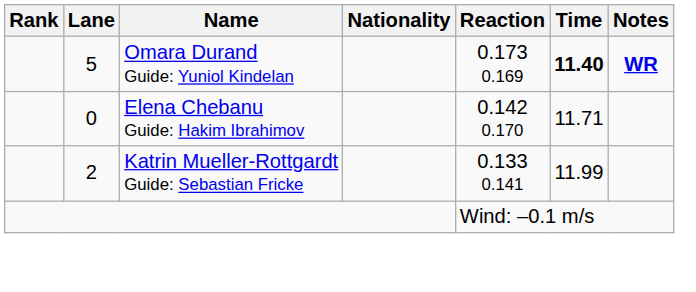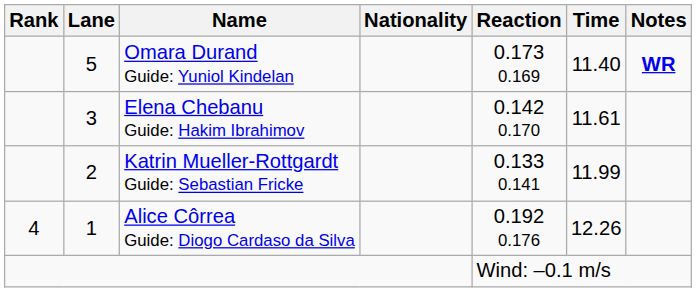Omara Durand Guide: Yuniol Kindelan | Time: bold -> normal
Elena Chebanu Guide: Hakim Ibrahimov | Lane: 0 -> 3
Elena Chebanu Guide: Hakim Ibrahimov | Time: 11.71 -> 11.61
+ row: 4 | 1 | Alice Côrrea Guide: Diogo Cardaso da Silva | 0.192 0.176 | 12.26
